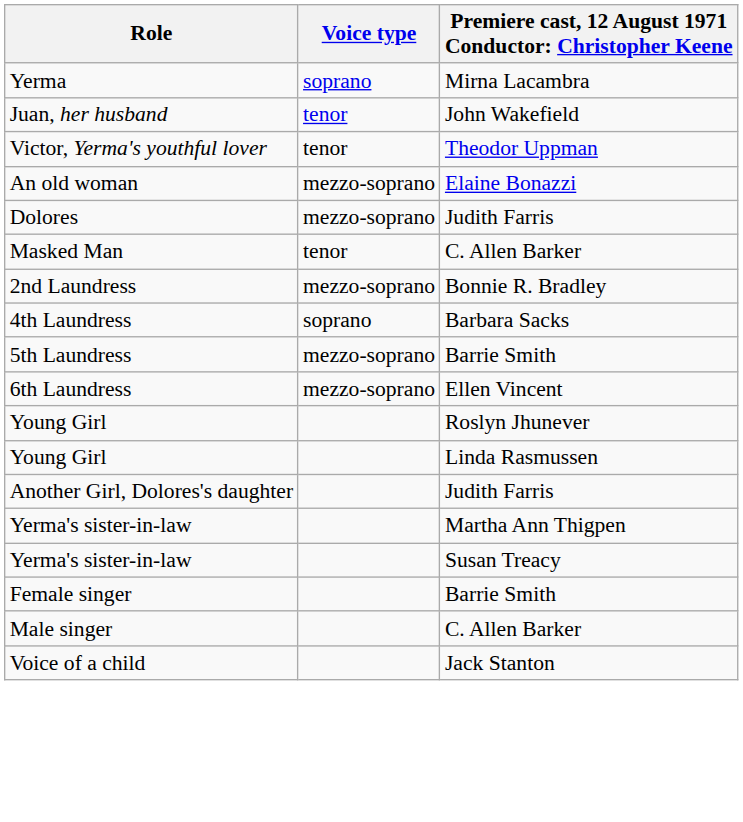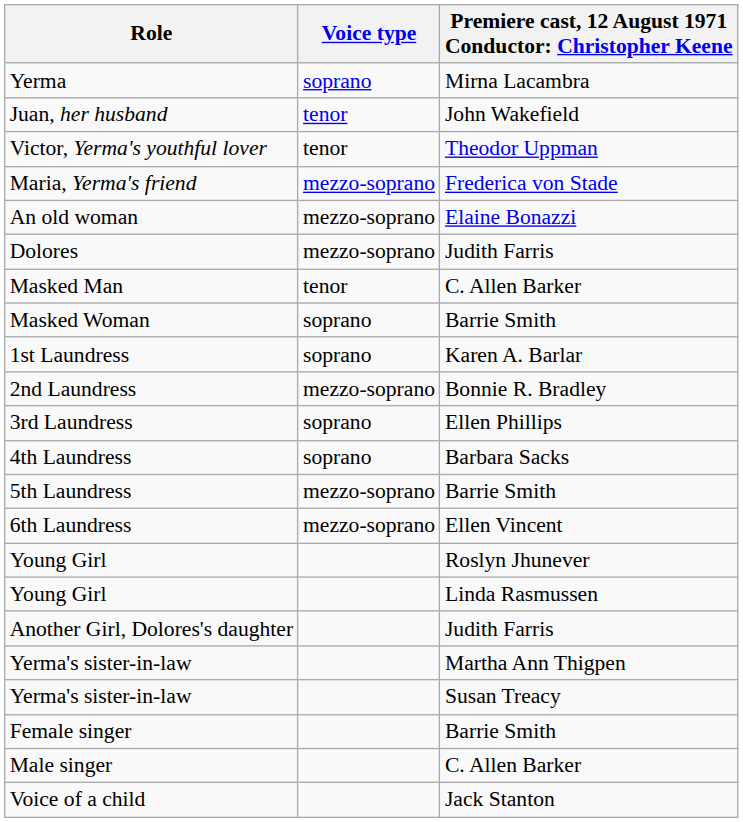+ row: Maria, Yerma's friend | mezzo-soprano | Frederica von Stade
+ row: Masked Woman | soprano | Barrie Smith
+ row: 1st Laundress | soprano | Karen A. Barlar
+ row: 3rd Laundress | soprano | Ellen Phillips
